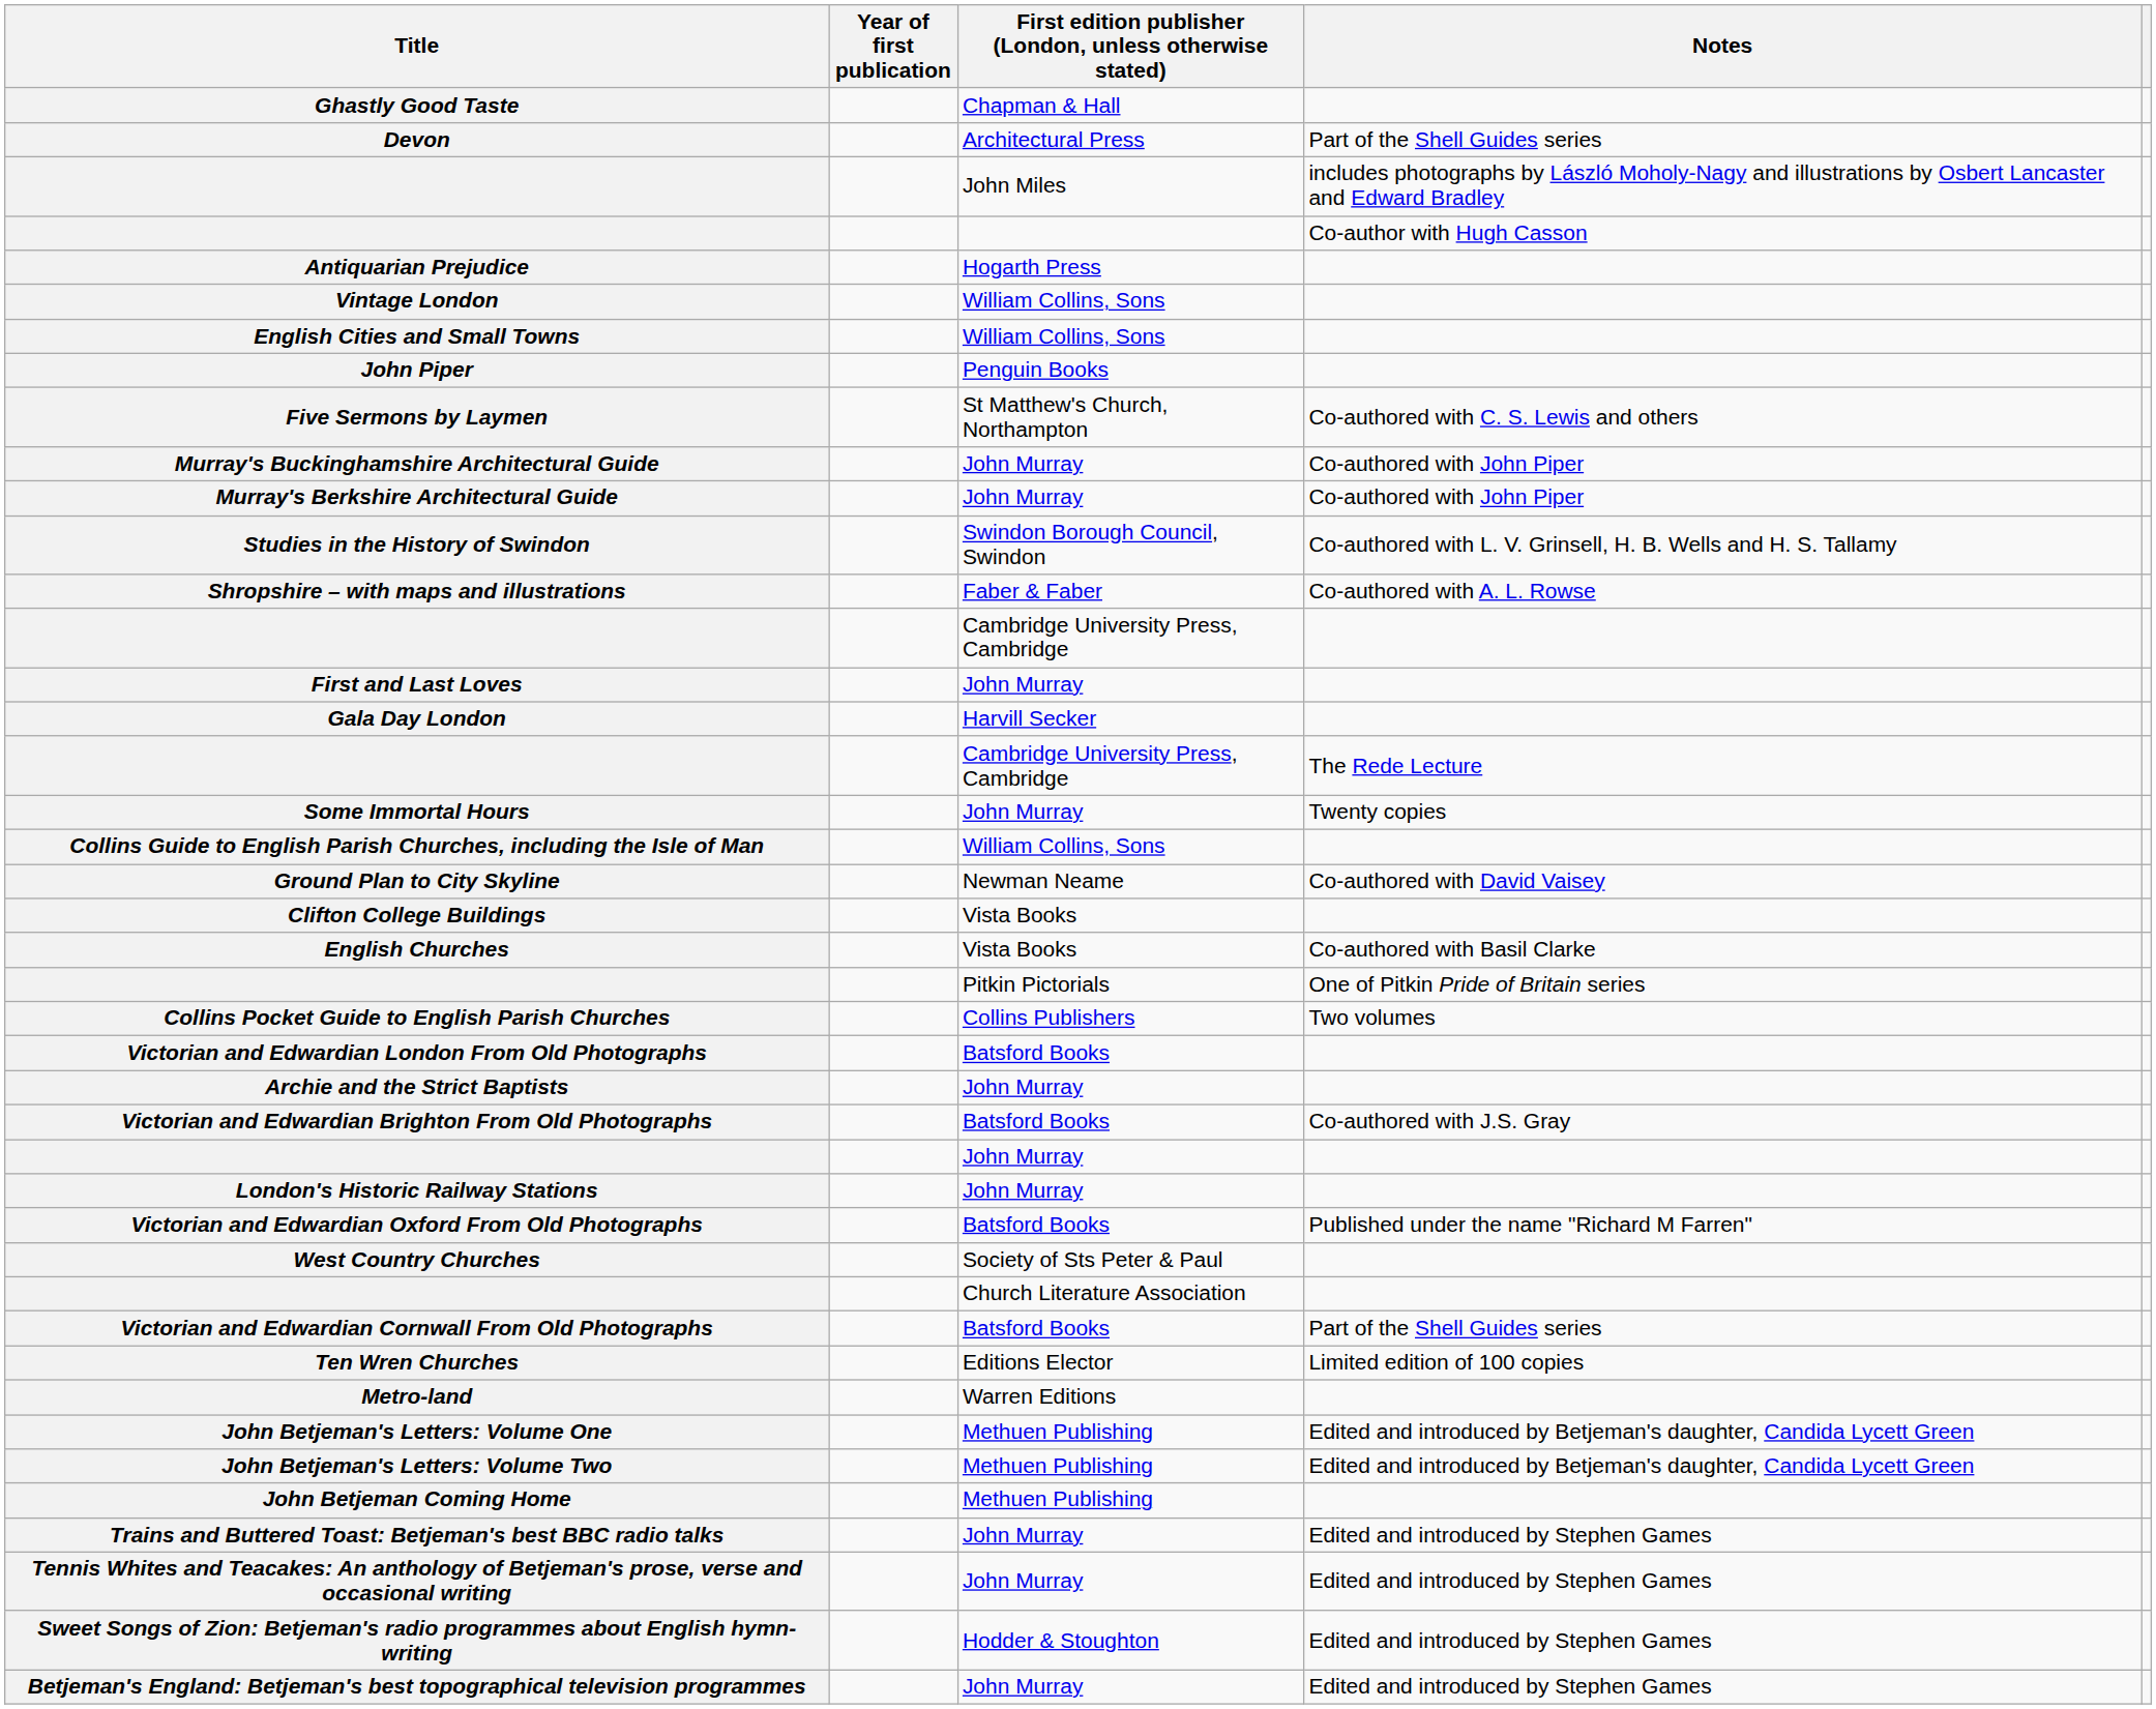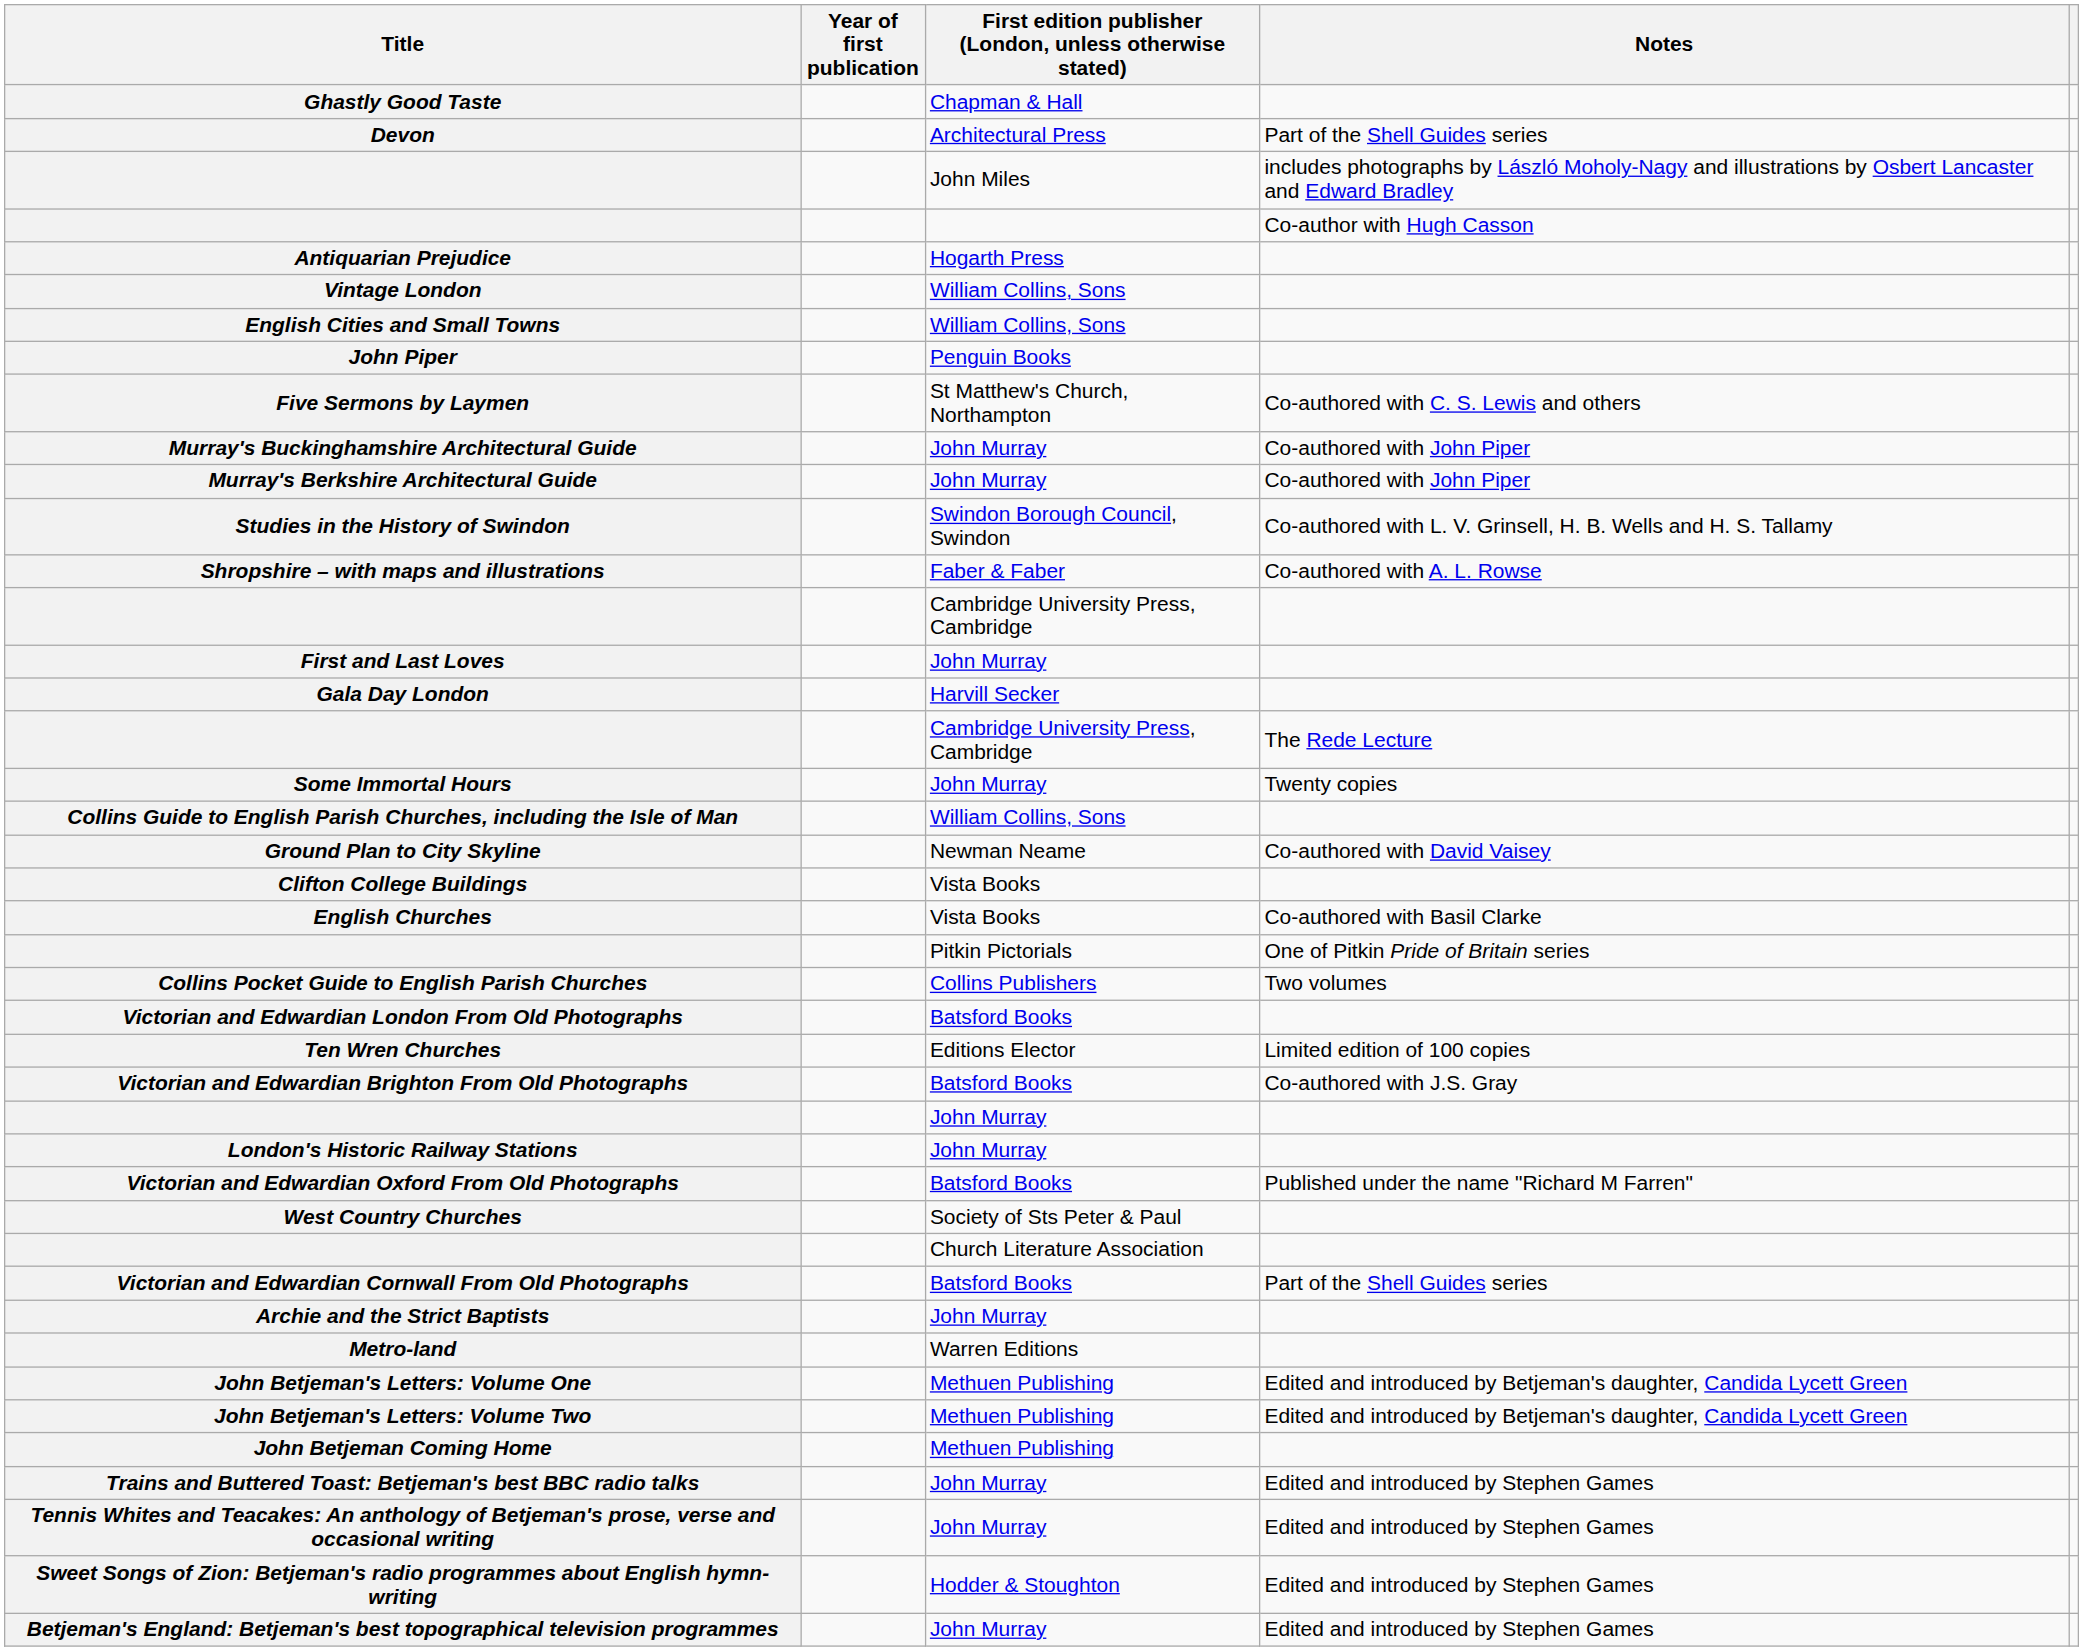rows swapped: Ten Wren Churches <-> Archie and the Strict Baptists
